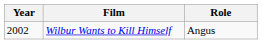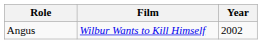columns swapped: Year <-> Role
